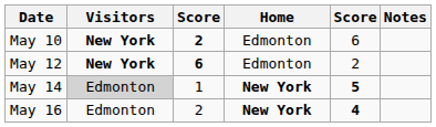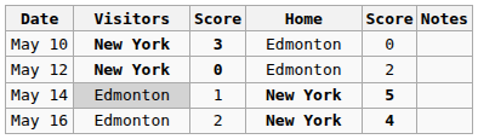May 10 | column 3: 2 -> 3
May 10 | column 5: 6 -> 0
May 12 | column 3: 6 -> 0
